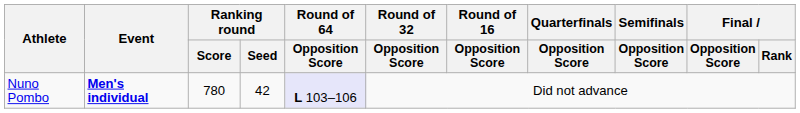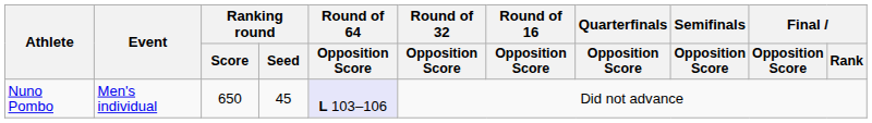Nuno Pombo | Event: bold -> normal
Nuno Pombo | Ranking round / Score: 780 -> 650
Nuno Pombo | Ranking round / Seed: 42 -> 45
